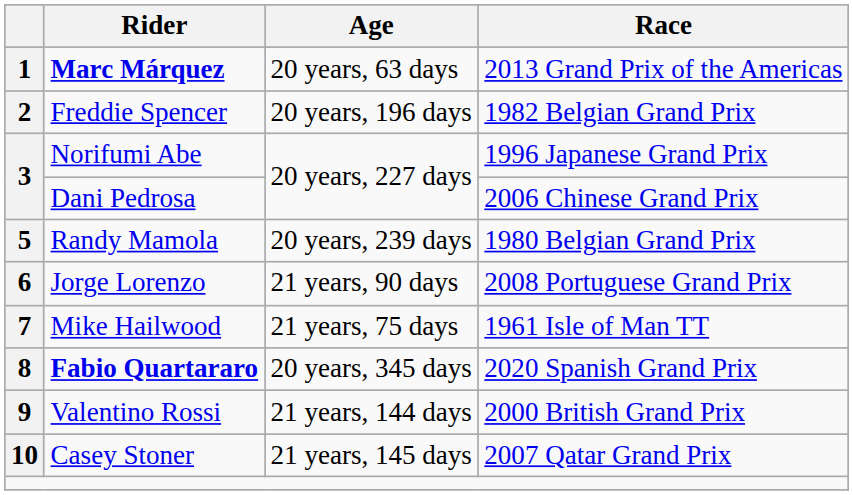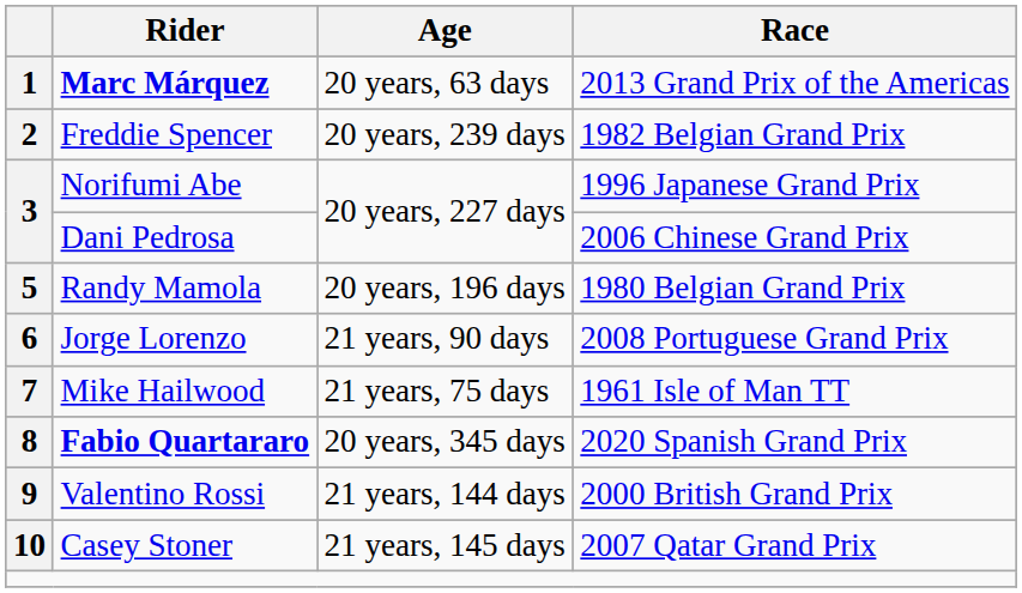2 | Age: 20 years, 196 days -> 20 years, 239 days
5 | Age: 20 years, 239 days -> 20 years, 196 days
